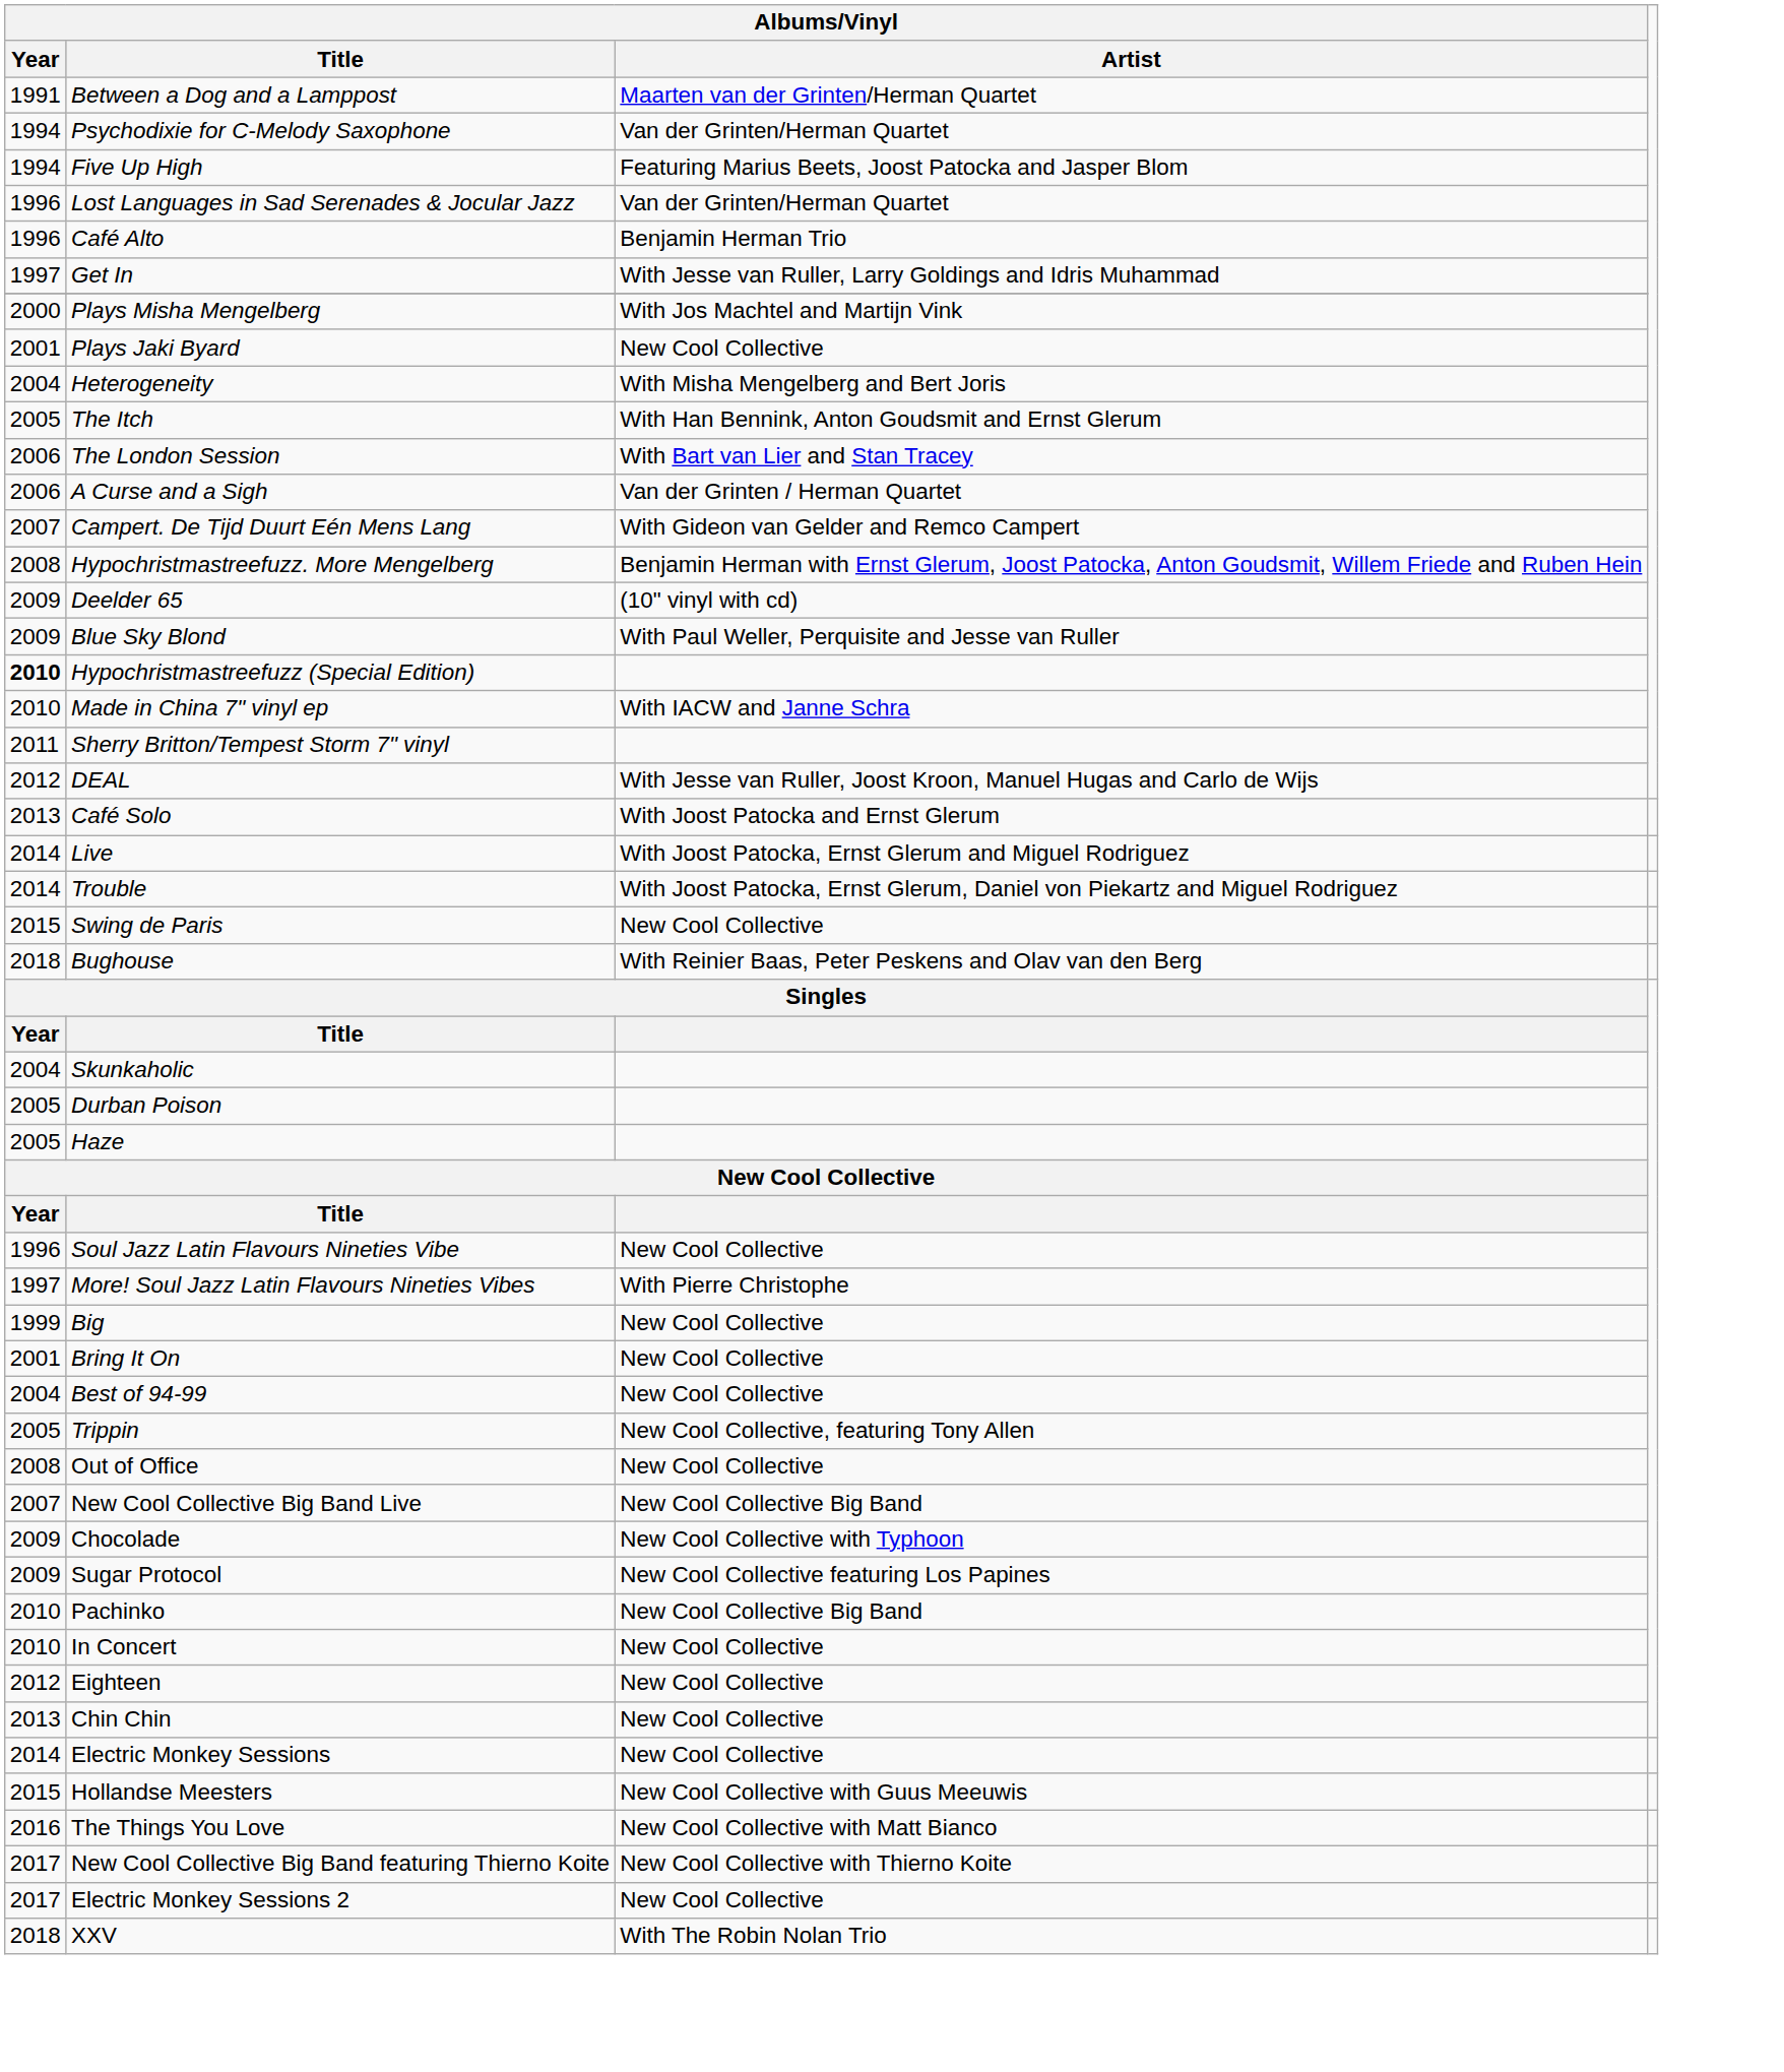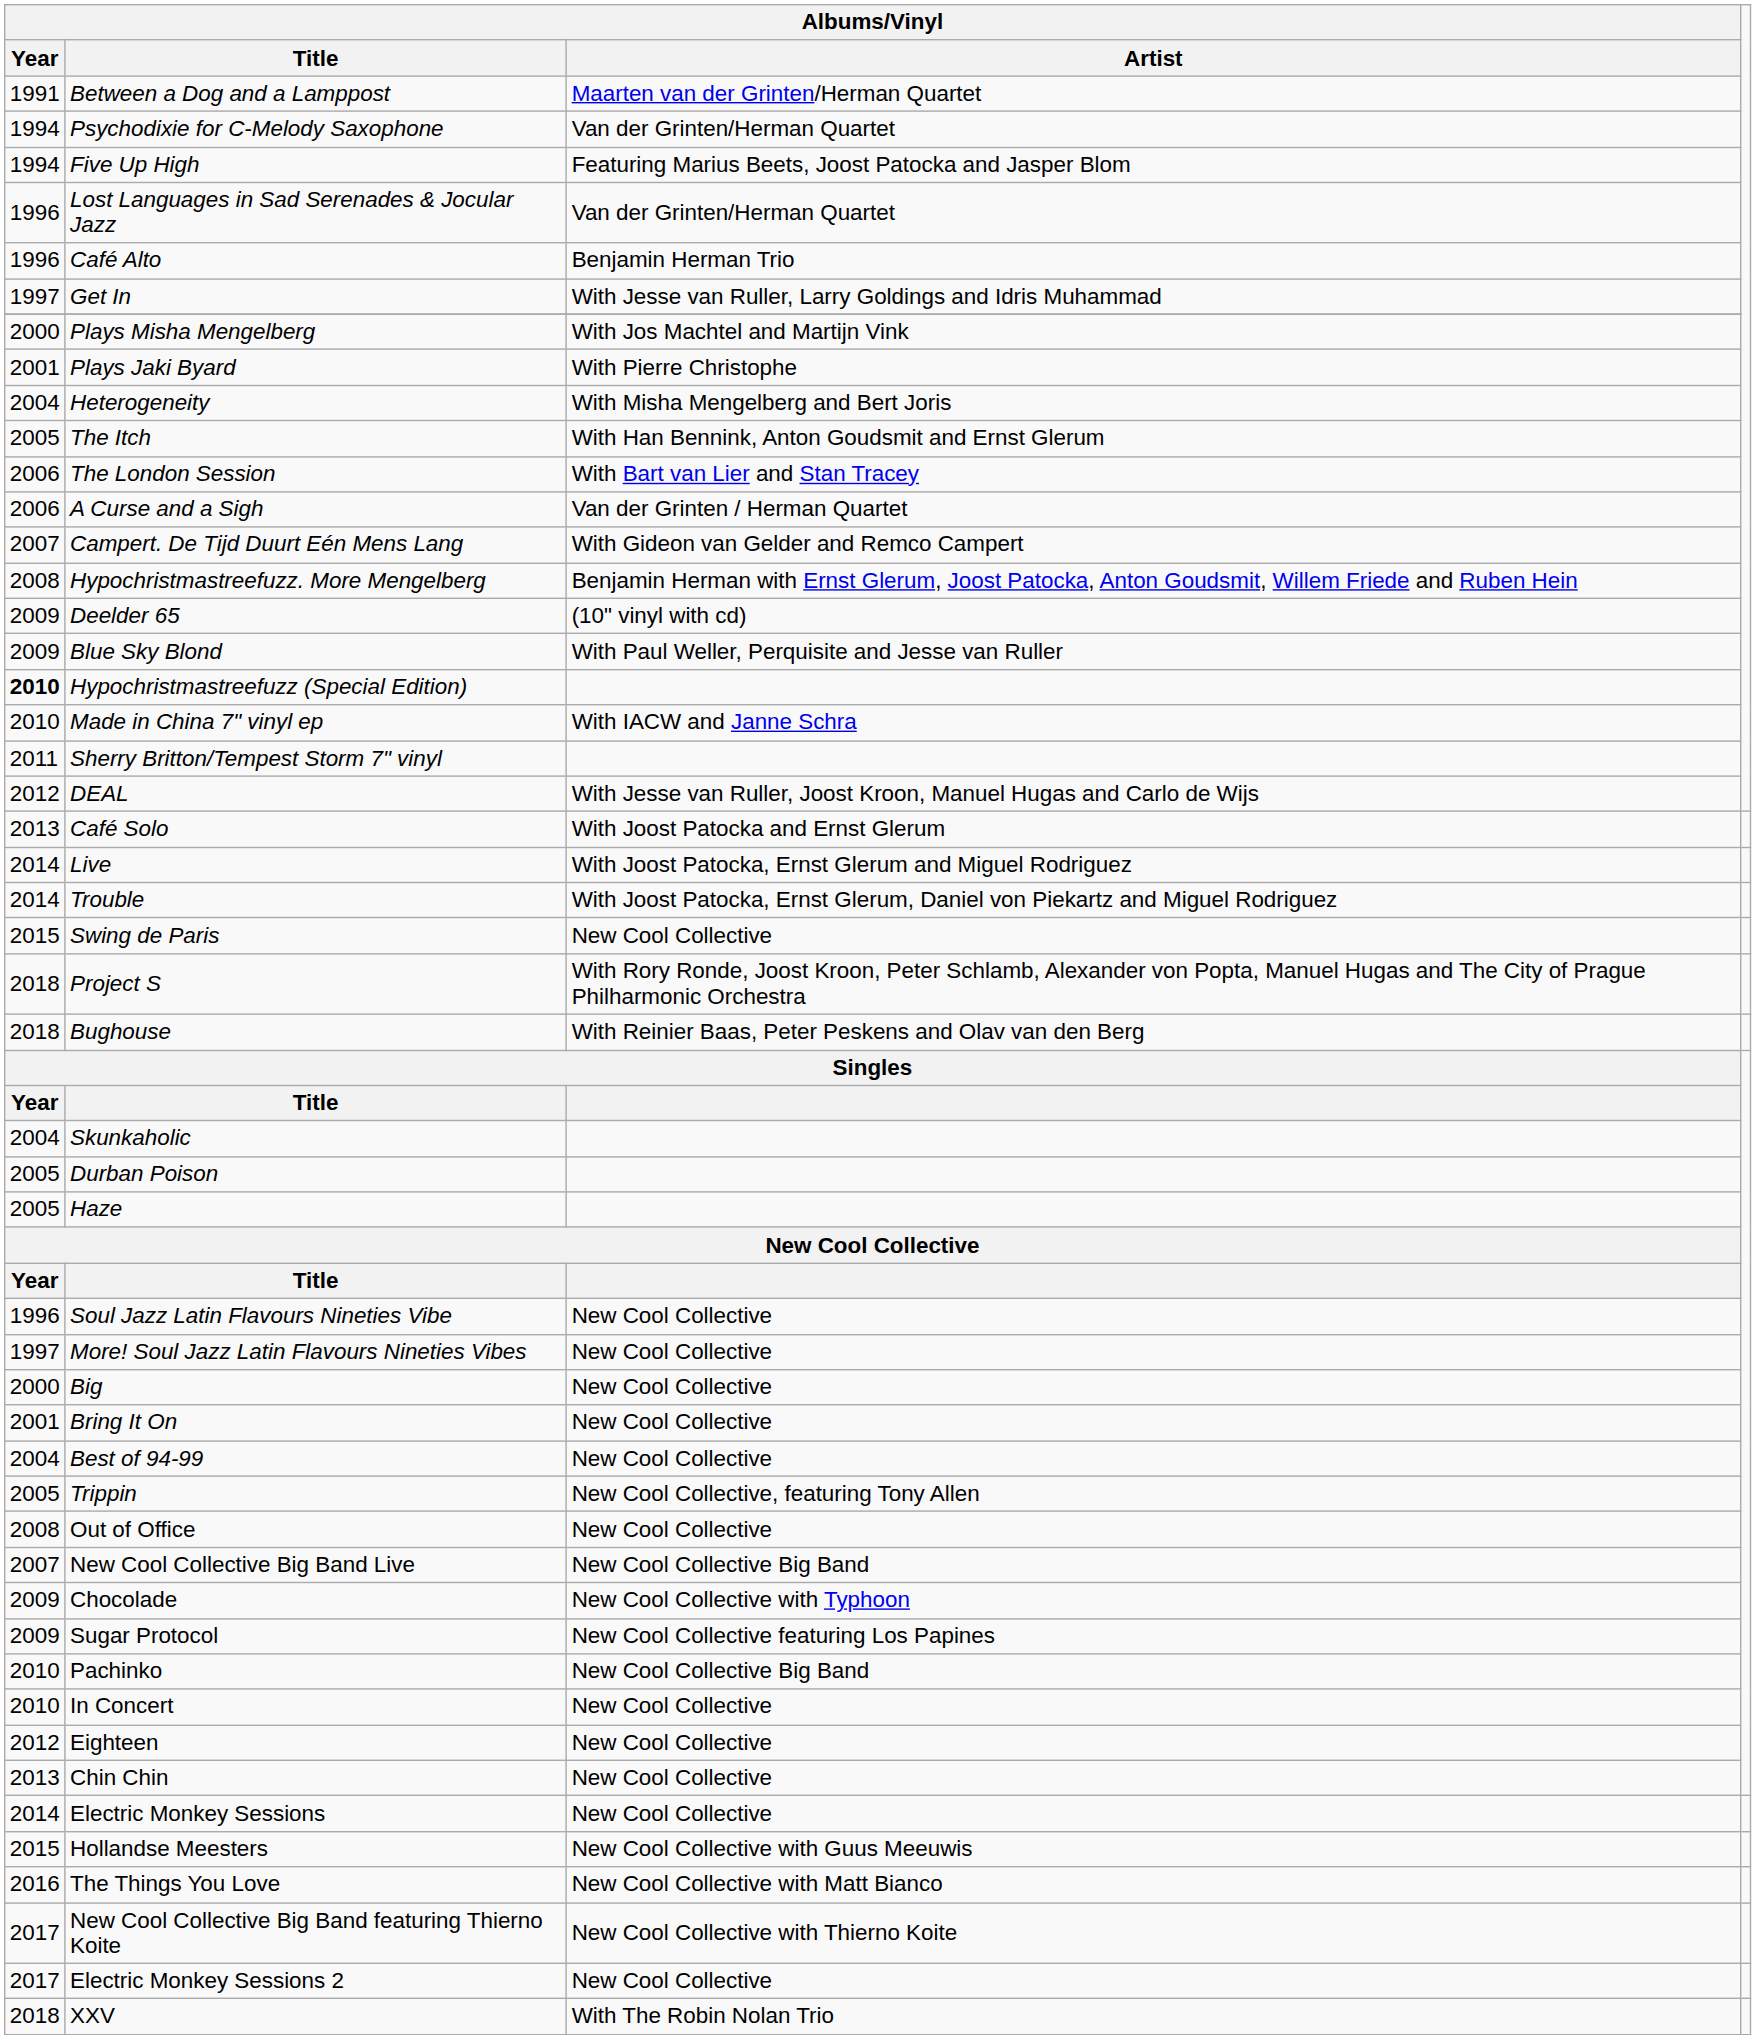Plays Jaki Byard | Albums/Vinyl / Artist: New Cool Collective -> With Pierre Christophe
+ row: 2018 | Project S | With Rory Ronde, Joost Kroon, Peter Schlamb, Alexander von Popta, Manuel Hugas and The City of Prague Philharmonic Orchestra
More! Soul Jazz Latin Flavours Nineties Vibes | Albums/Vinyl / Artist: With Pierre Christophe -> New Cool Collective
Big | Albums/Vinyl / Year: 1999 -> 2000
